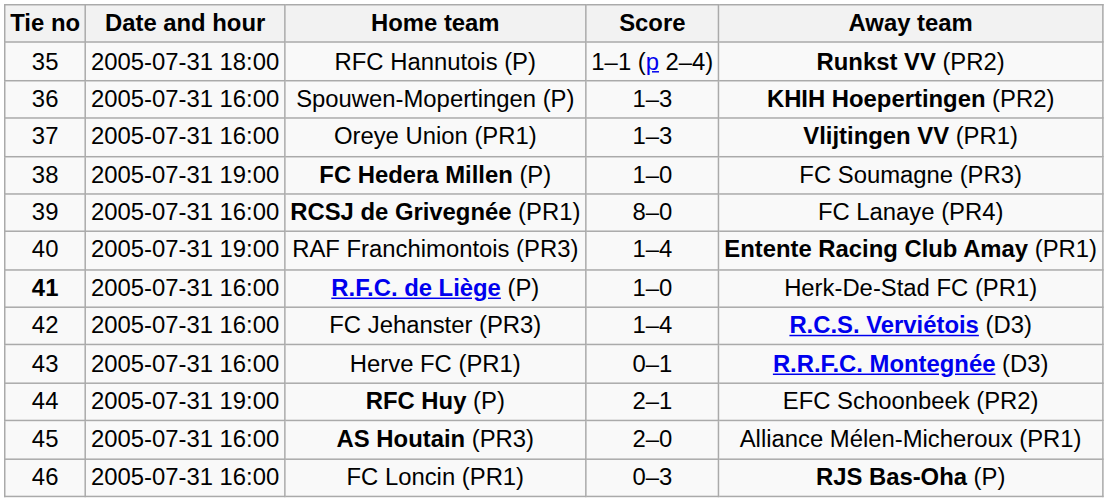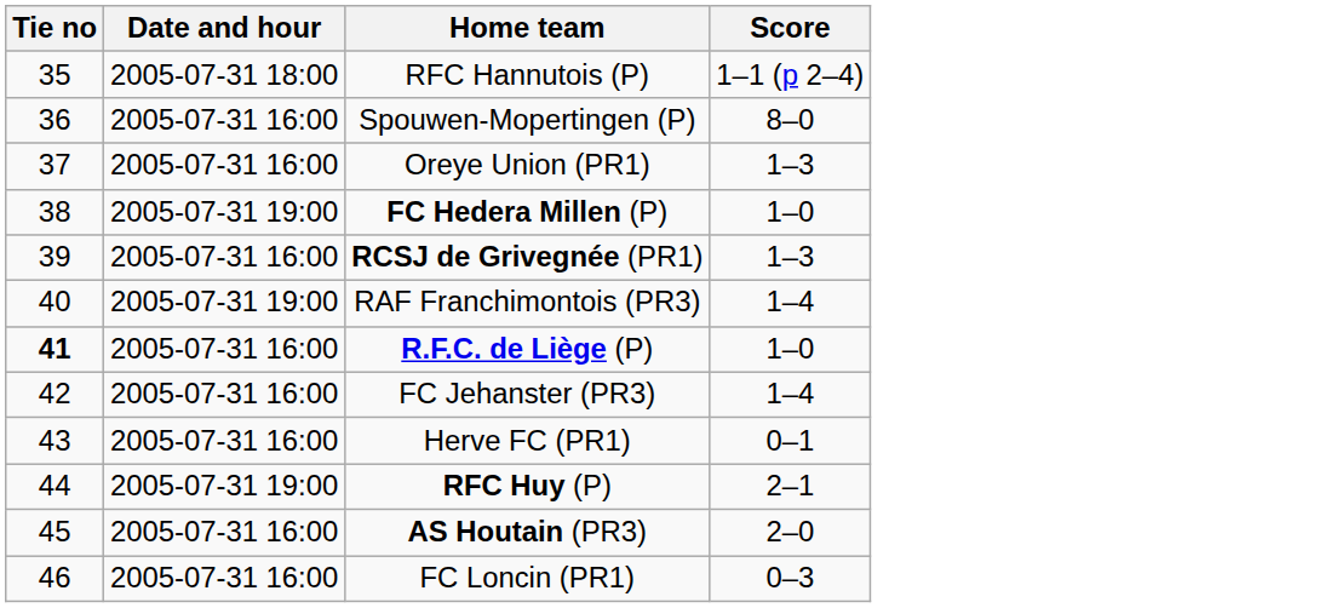- column: Away team | Runkst VV (PR2) | KHIH Hoepertingen (PR2) | Vlijtingen VV (PR1) | FC Soumagne (PR3) | FC Lanaye (PR4) | Entente Racing Club Amay (PR1) | Herk-De-Stad FC (PR1) | R.C.S. Verviétois (D3) | R.R.F.C. Montegnée (D3) | EFC Schoonbeek (PR2) | Alliance Mélen-Micheroux (PR1) | RJS Bas-Oha (P)
Spouwen-Mopertingen (P) | Score: 1–3 -> 8–0
RCSJ de Grivegnée (PR1) | Score: 8–0 -> 1–3
